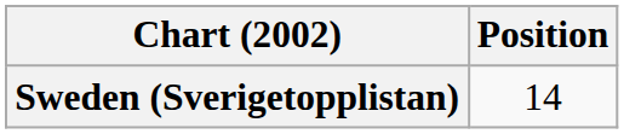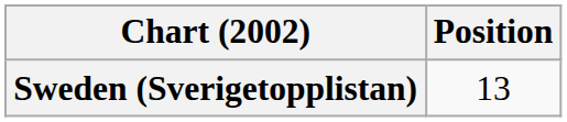Sweden (Sverigetopplistan) | Position: 14 -> 13
